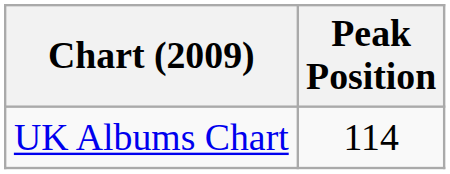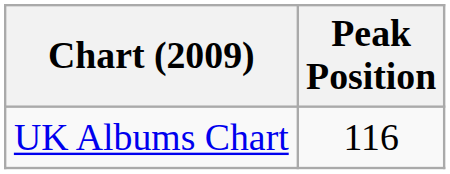UK Albums Chart | Peak Position: 114 -> 116
